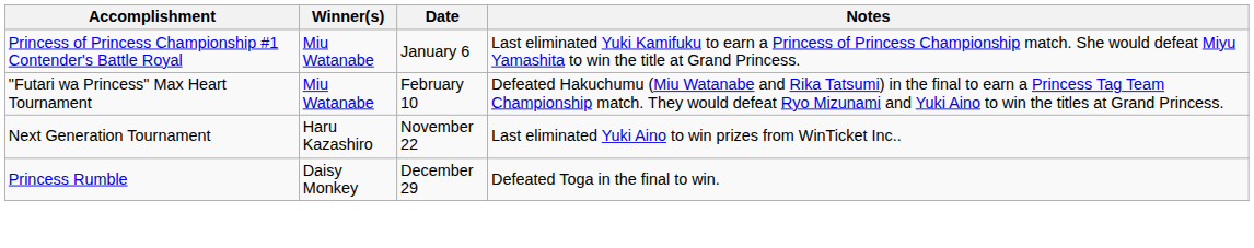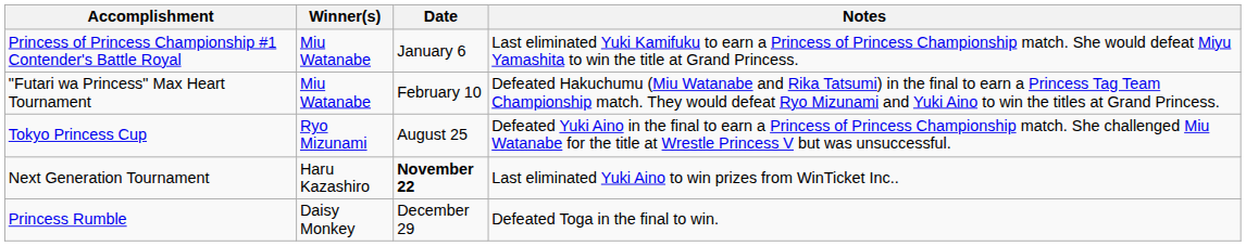+ row: Tokyo Princess Cup | Ryo Mizunami | August 25 | Defeated Yuki Aino in the final to earn a Princess of Princess Championship match. She challenged Miu Watanabe for the title at Wrestle Princess V but was unsuccessful.
Next Generation Tournament | Date: normal -> bold
